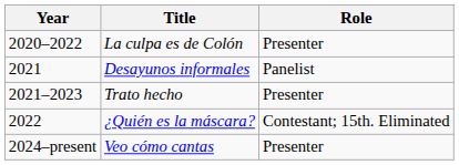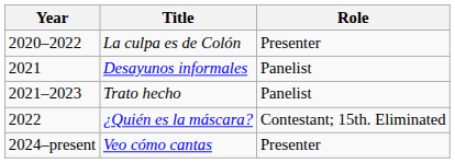Trato hecho | Role: Presenter -> Panelist
